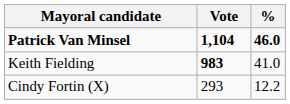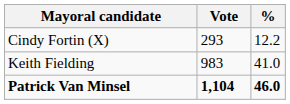rows swapped: Patrick Van Minsel <-> Cindy Fortin (X)
Keith Fielding | Vote: bold -> normal
